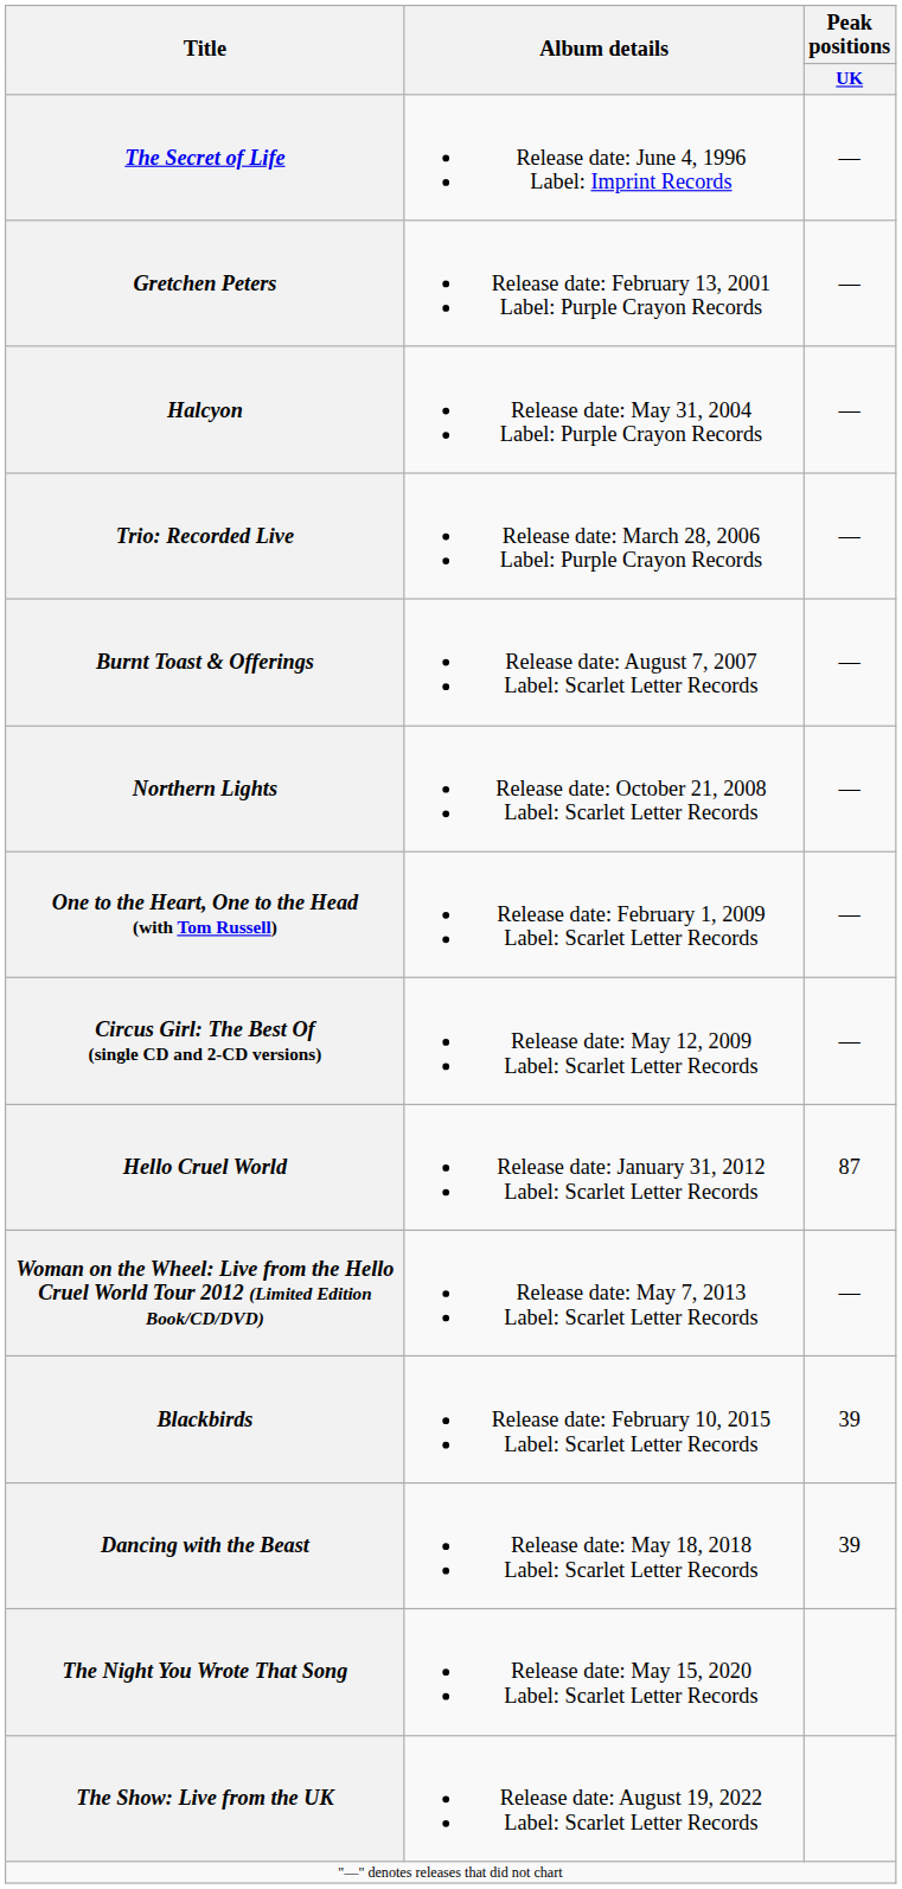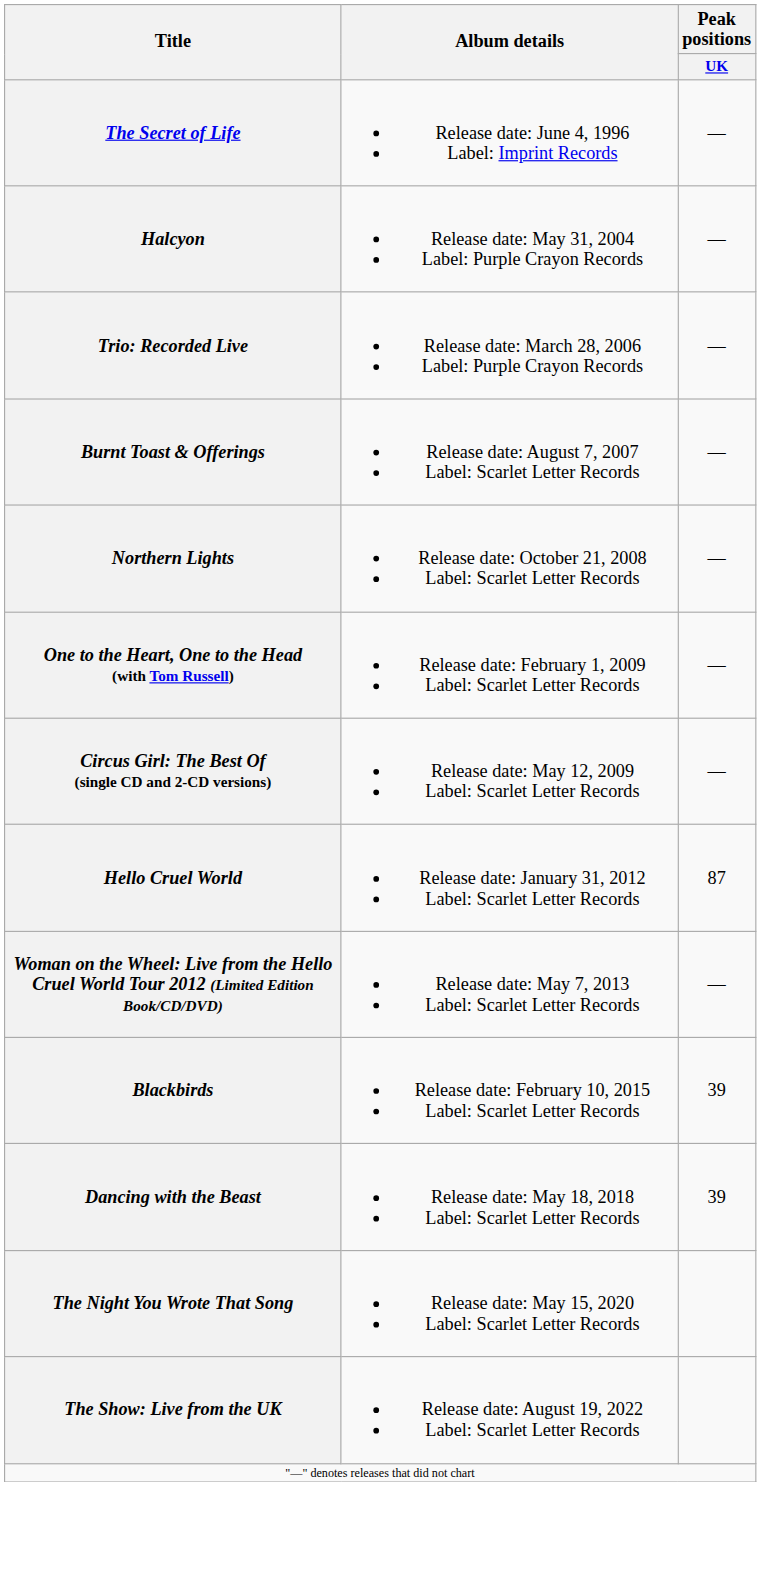- row: Gretchen Peters | Release date: February 13, 2001 Label: Purple Crayon Records | —
